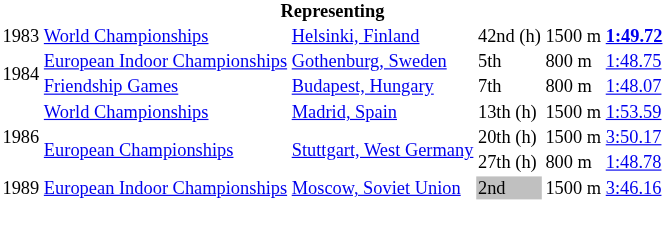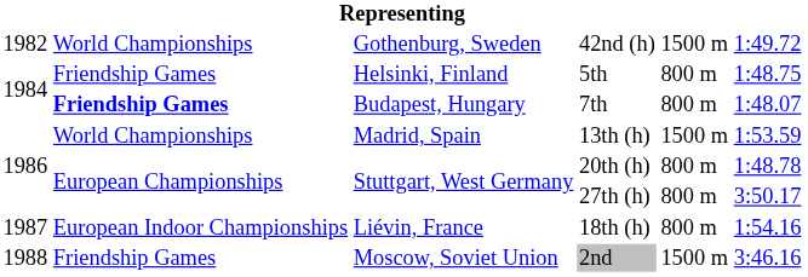42nd (h) | column 1: 1983 -> 1982
42nd (h) | column 3: Helsinki, Finland -> Gothenburg, Sweden
42nd (h) | column 6: bold -> normal
5th | column 2: European Indoor Championships -> Friendship Games
5th | column 3: Gothenburg, Sweden -> Helsinki, Finland
7th | column 2: normal -> bold
20th (h) | column 5: 1500 m -> 800 m
20th (h) | column 6: 3:50.17 -> 1:48.78
27th (h) | column 6: 1:48.78 -> 3:50.17
+ row: 1987 | European Indoor Championships | Liévin, France | 18th (h) | 800 m | 1:54.16
2nd | column 1: 1989 -> 1988
2nd | column 2: European Indoor Championships -> Friendship Games
